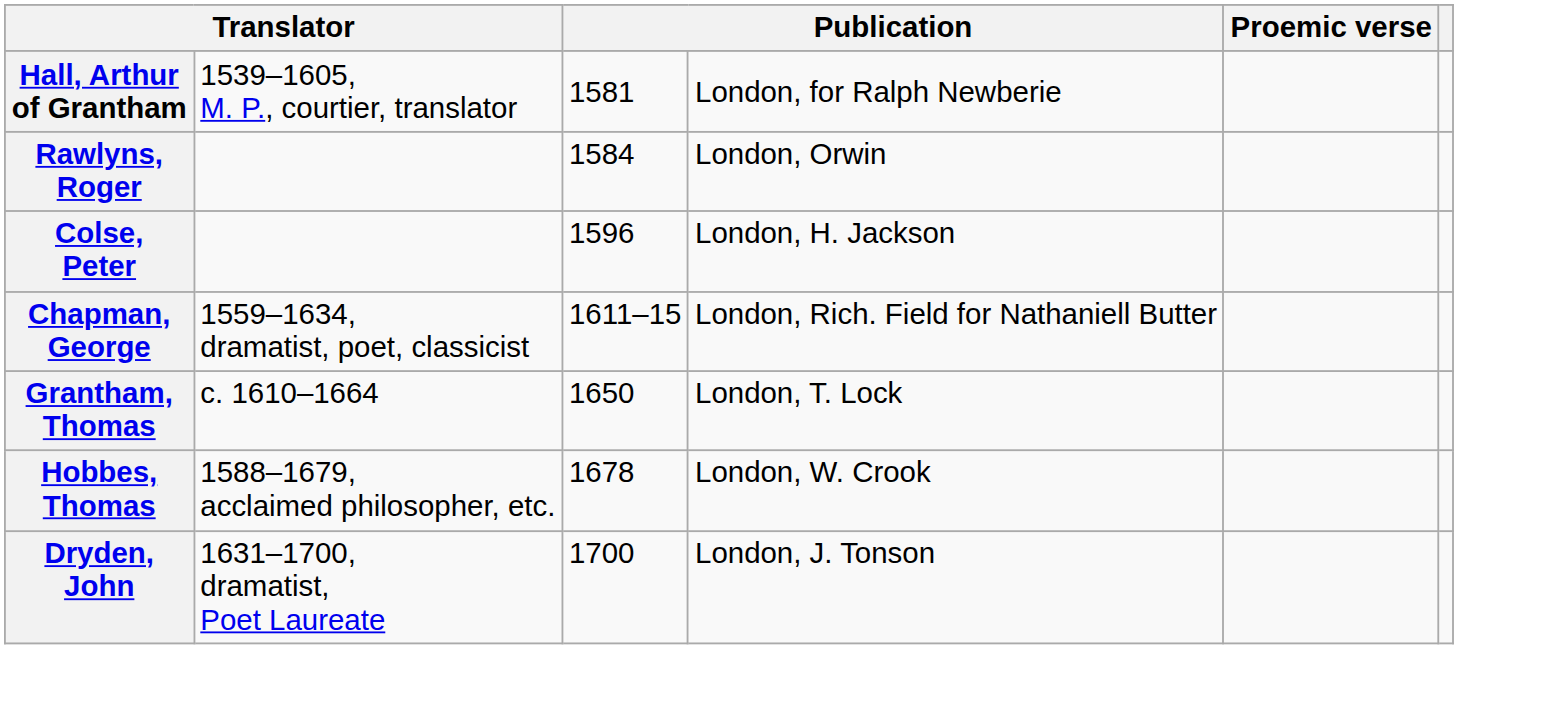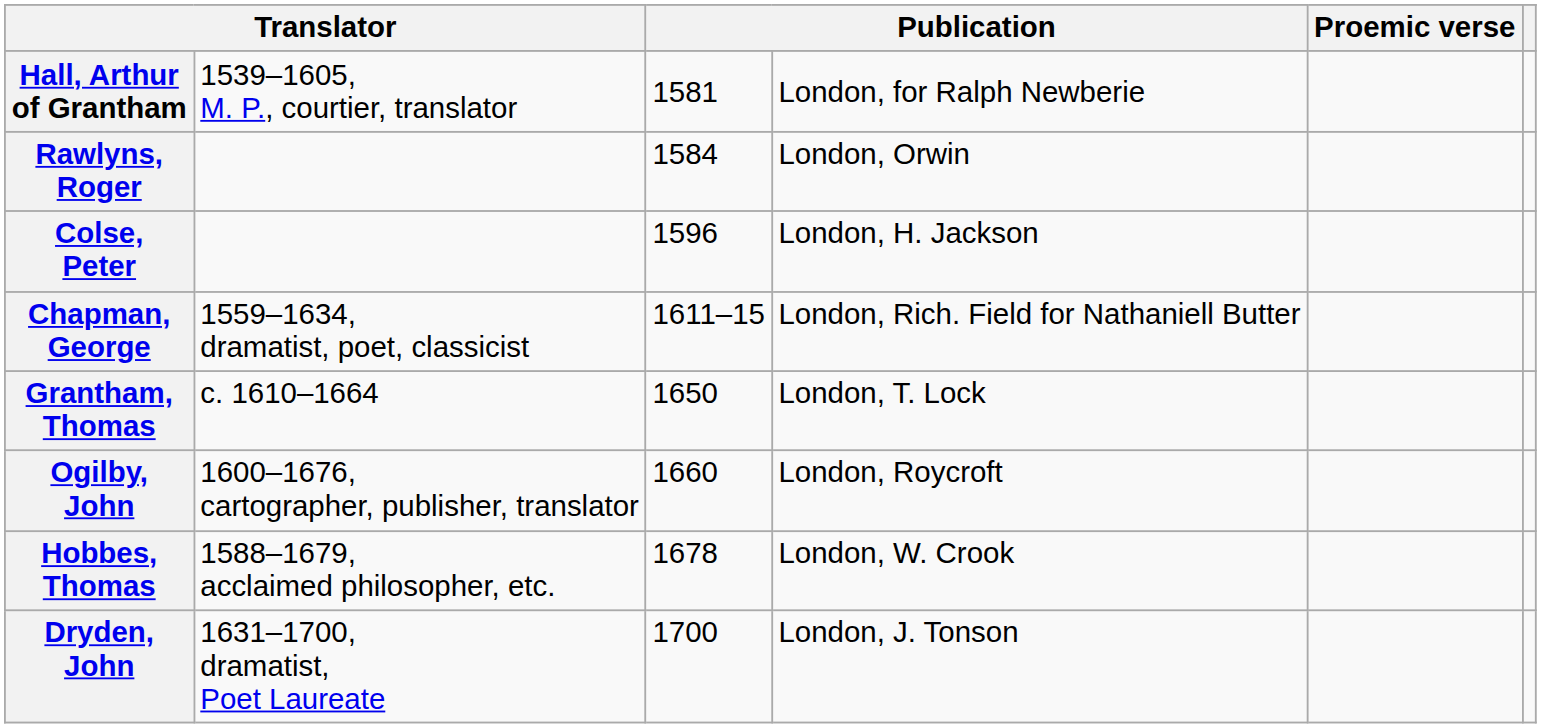+ row: Ogilby, John | 1600–1676, cartographer, publisher, translator | 1660 | London, Roycroft
